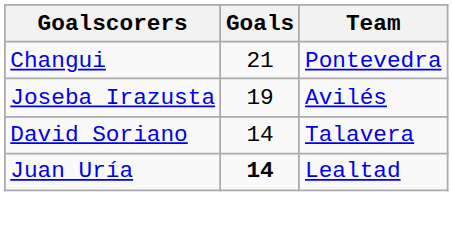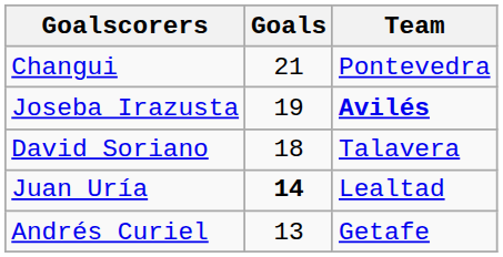Joseba Irazusta | Team: normal -> bold
David Soriano | Goals: 14 -> 18
+ row: Andrés Curiel | 13 | Getafe
